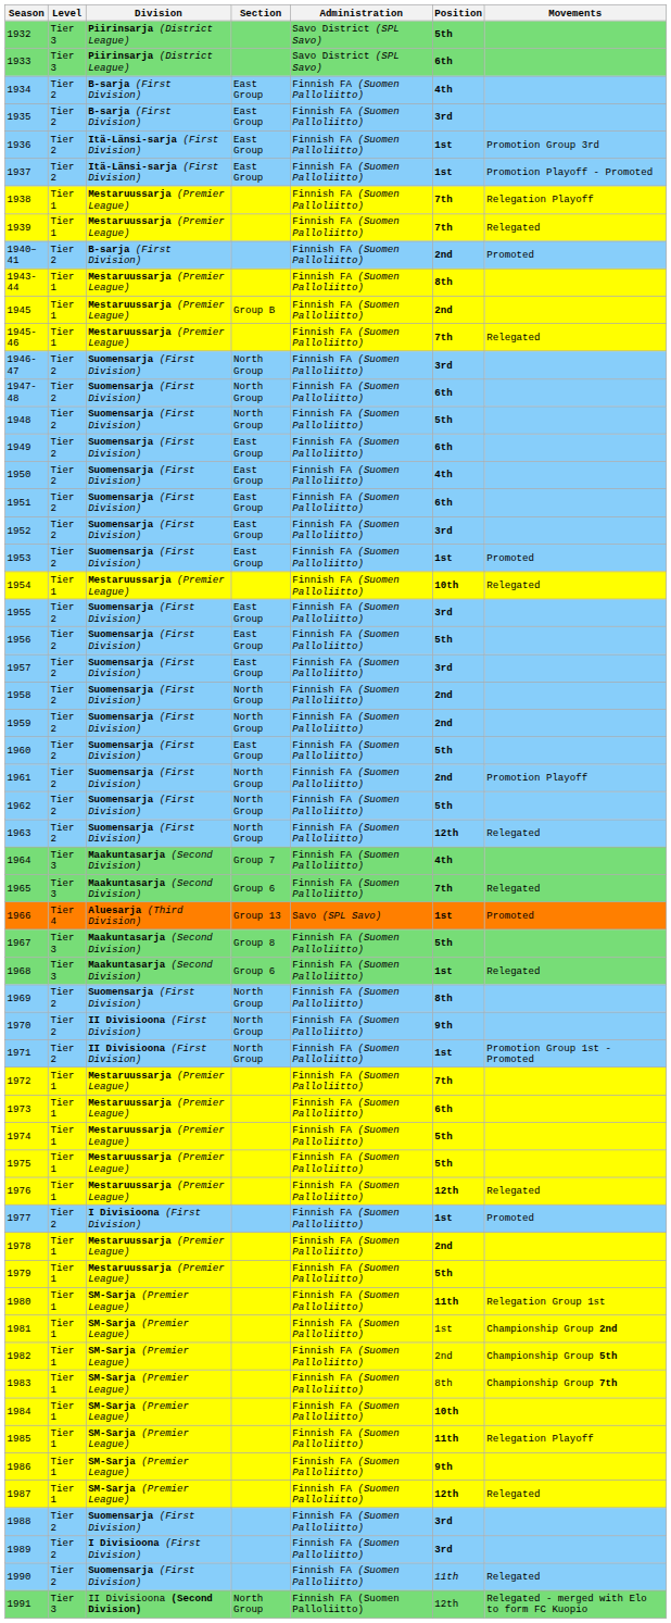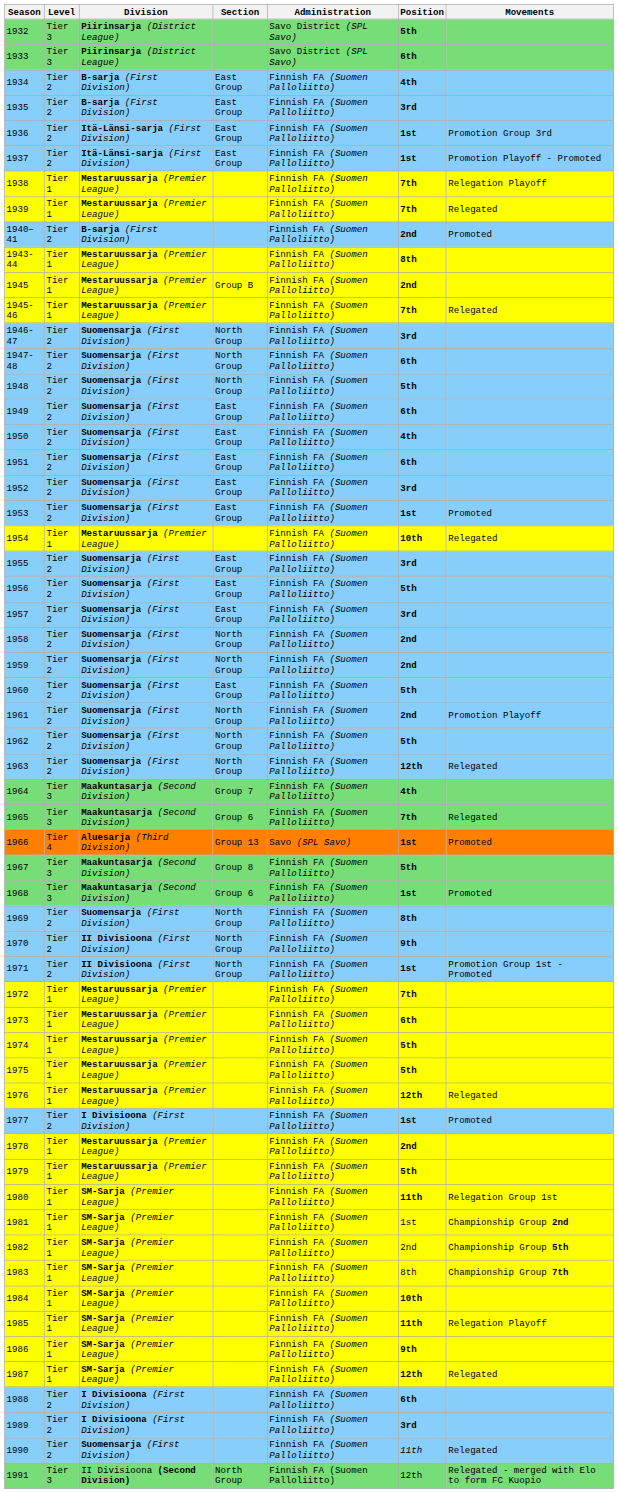1968 | Movements: Relegated -> Promoted
1988 | Division: Suomensarja (First Division) -> I Divisioona (First Division)
1988 | Position: 3rd -> 6th
